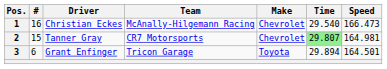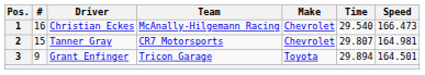2 | Time: lightgreen background -> no background
3 | #: 6 -> 9
